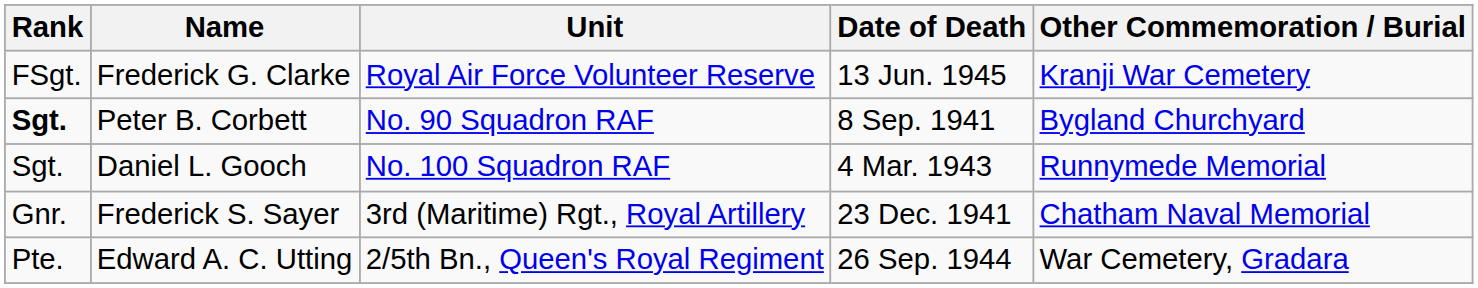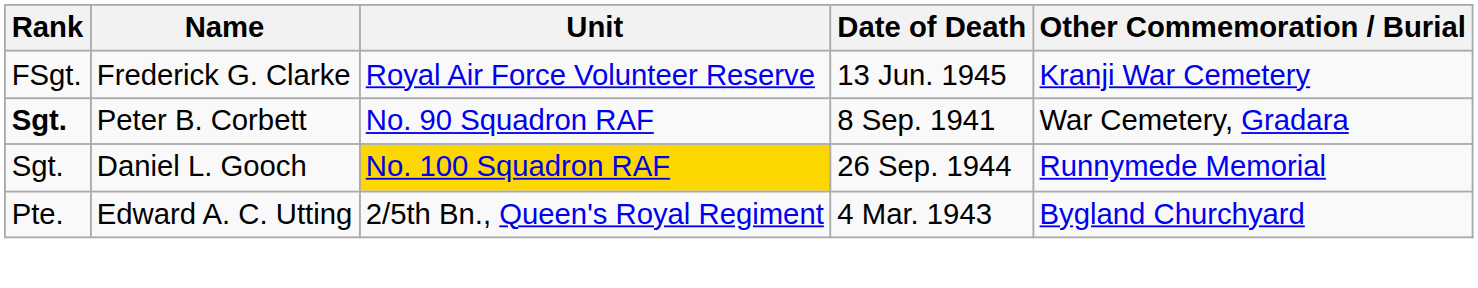Peter B. Corbett | Other Commemoration / Burial: Bygland Churchyard -> War Cemetery, Gradara
Daniel L. Gooch | Unit: no background -> gold background
Daniel L. Gooch | Date of Death: 4 Mar. 1943 -> 26 Sep. 1944
- row: Gnr. | Frederick S. Sayer | 3rd (Maritime) Rgt., Royal Artillery | 23 Dec. 1941 | Chatham Naval Memorial
Edward A. C. Utting | Date of Death: 26 Sep. 1944 -> 4 Mar. 1943
Edward A. C. Utting | Other Commemoration / Burial: War Cemetery, Gradara -> Bygland Churchyard
